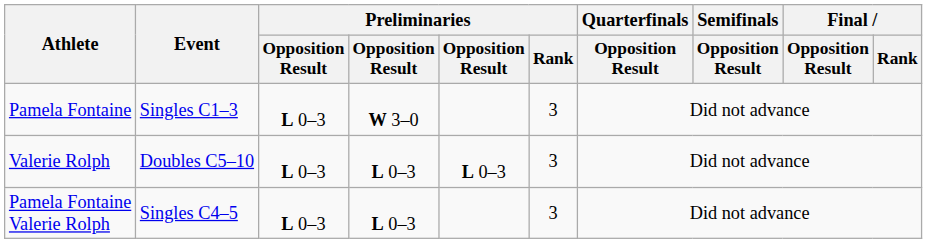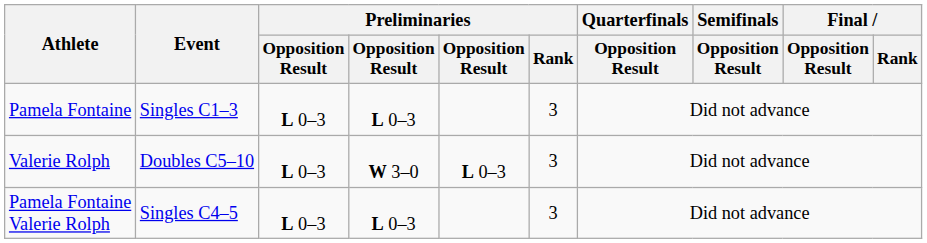Pamela Fontaine | column 4: W 3–0 -> L 0–3
Valerie Rolph | column 4: L 0–3 -> W 3–0
